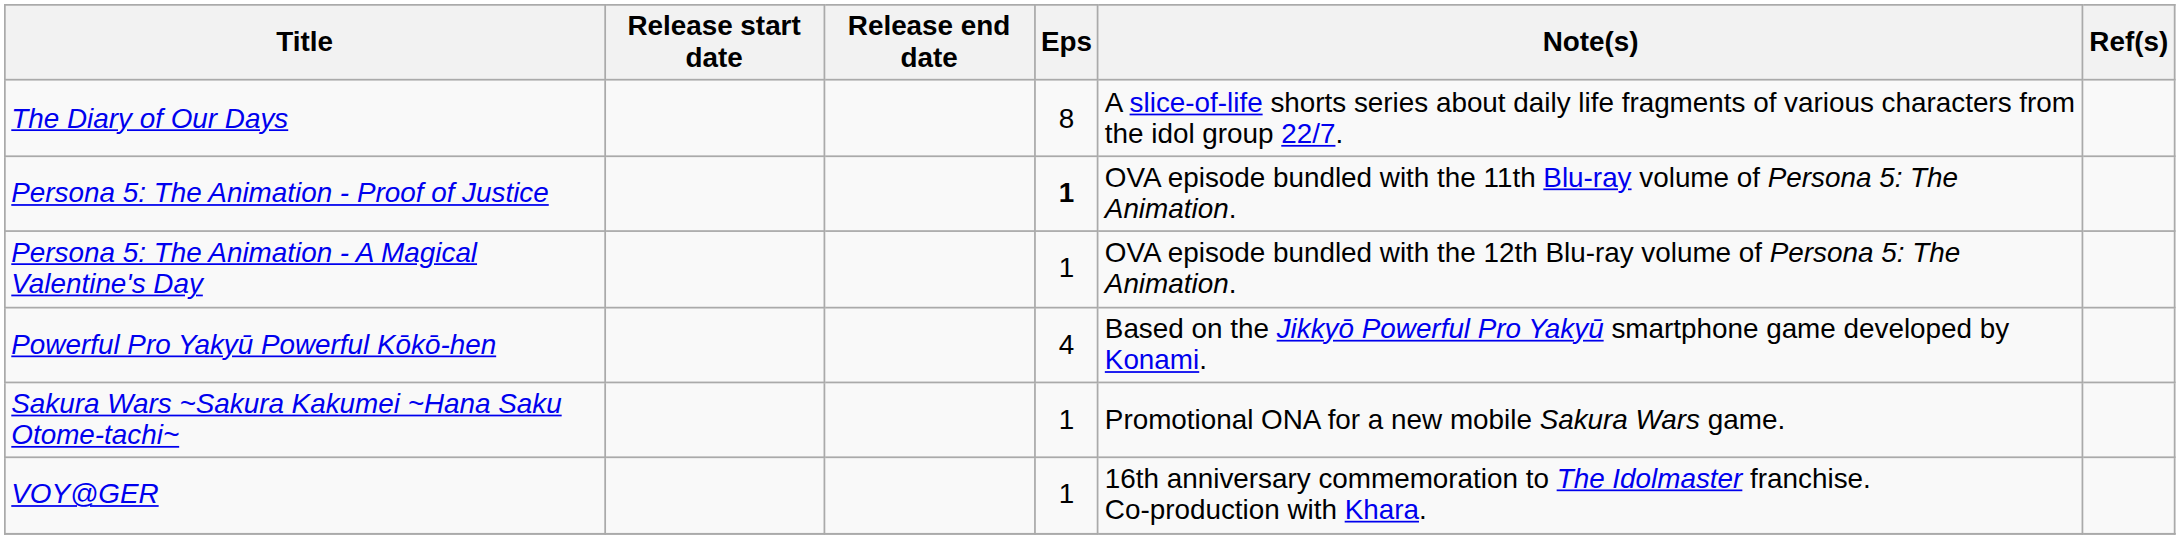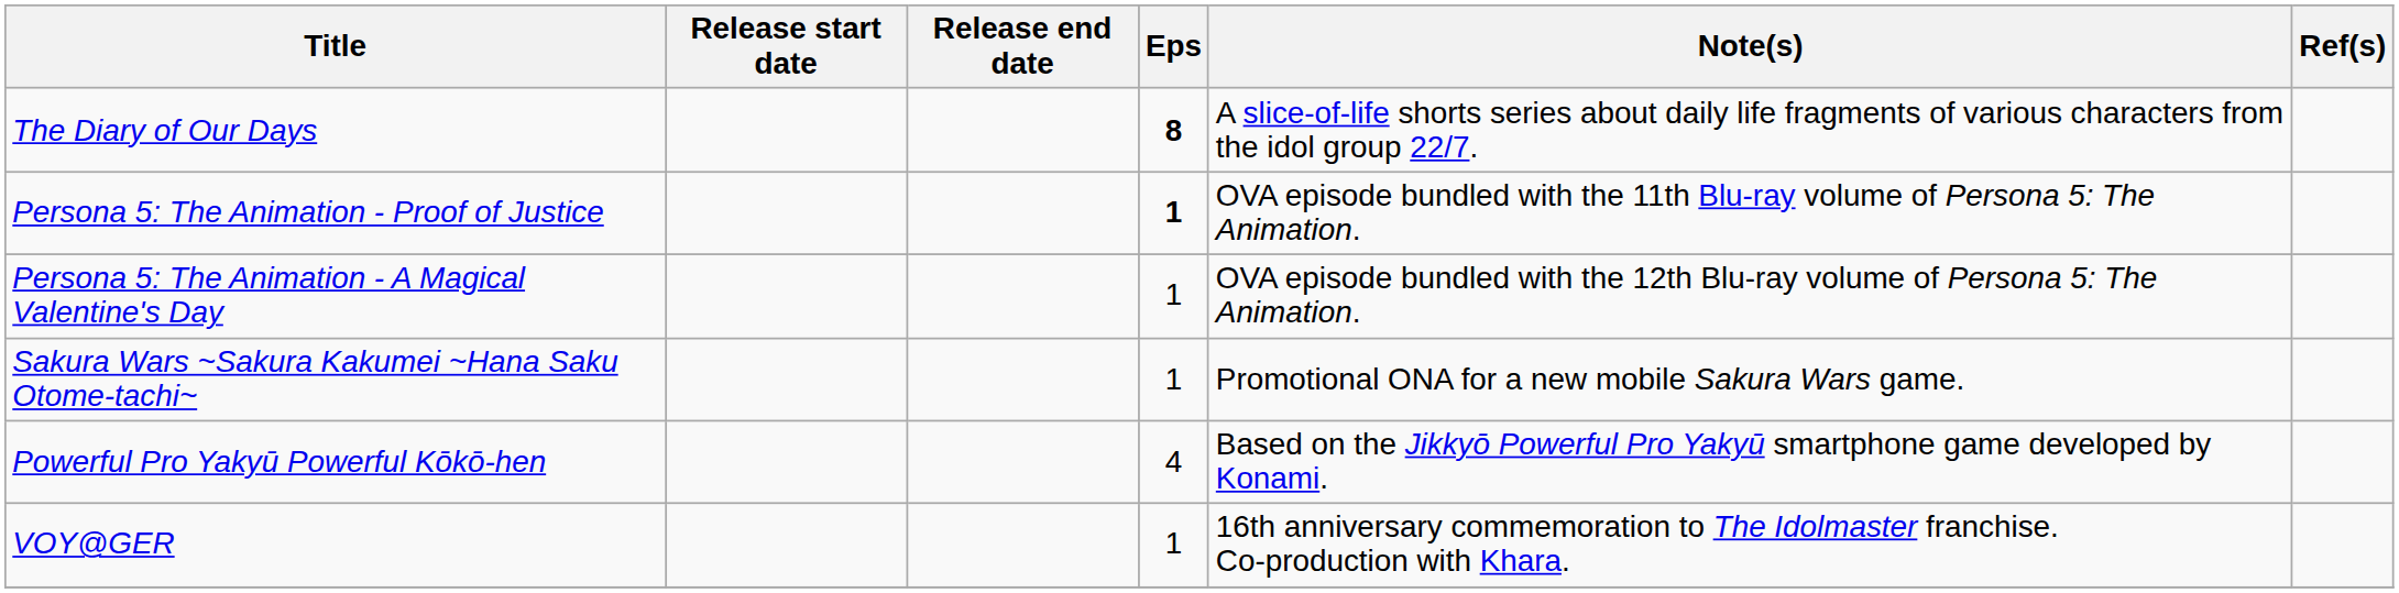The Diary of Our Days | Eps: normal -> bold
rows swapped: Sakura Wars ~Sakura Kakumei ~Hana Saku Otome-tachi~ <-> Powerful Pro Yakyū Powerful Kōkō-hen
